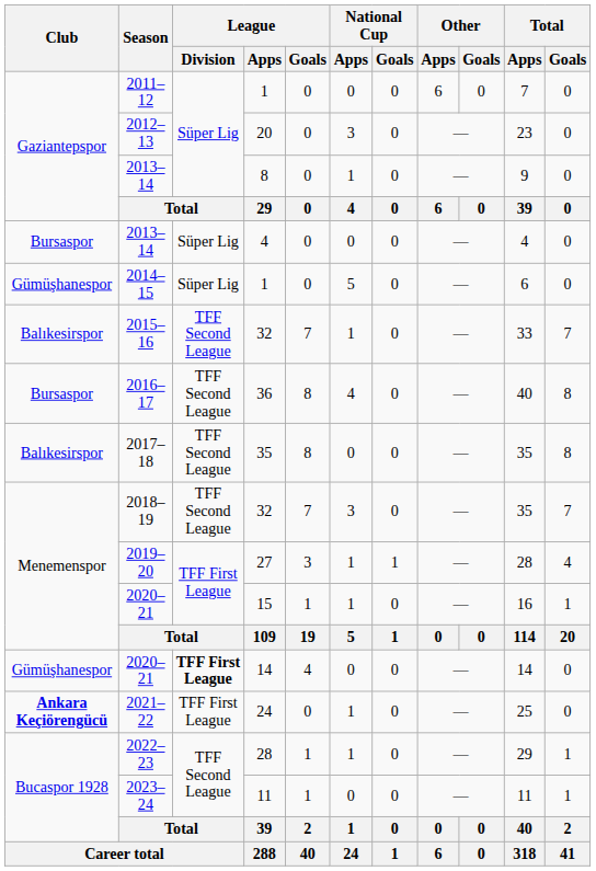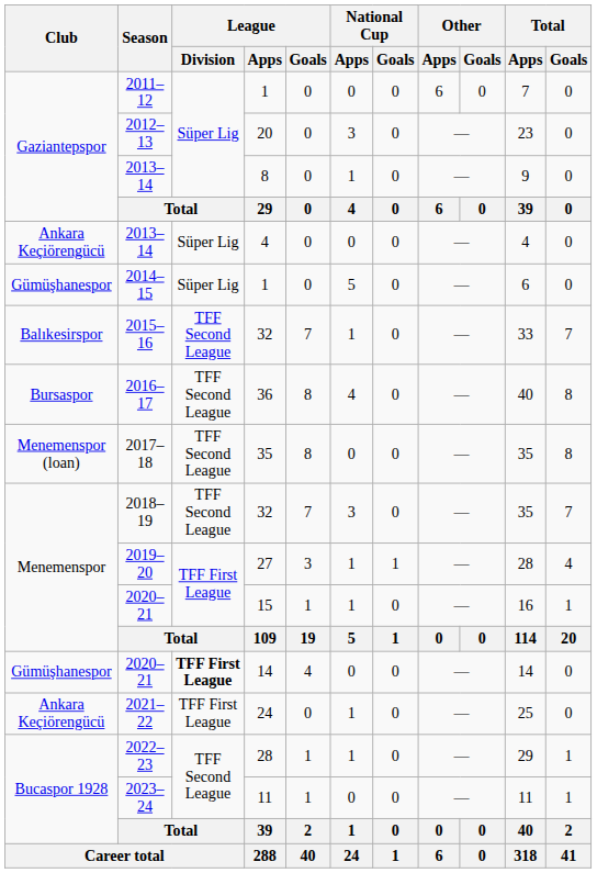2013–14 / 4 | Club: Bursaspor -> Ankara Keçiörengücü
2017–18 | Club: Balıkesirspor -> Menemenspor (loan)
2021–22 | Club: bold -> normal
